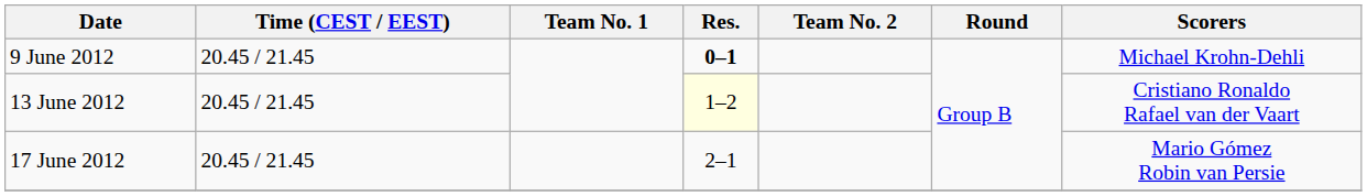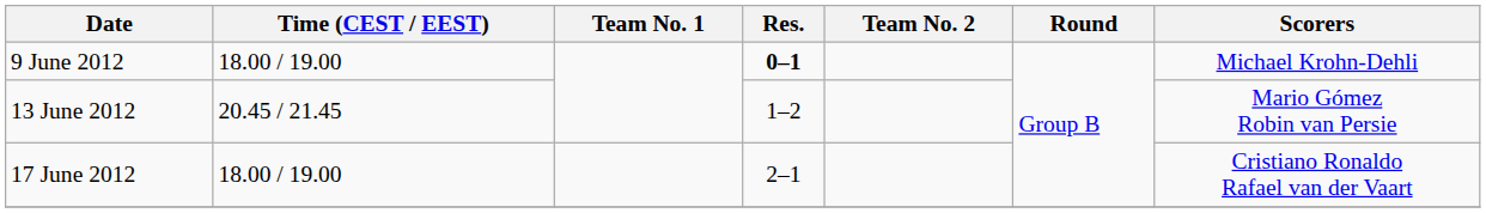9 June 2012 | Time (CEST / EEST): 20.45 / 21.45 -> 18.00 / 19.00
13 June 2012 | Res.: lightyellow background -> no background
13 June 2012 | Scorers: Cristiano Ronaldo Rafael van der Vaart -> Mario Gómez Robin van Persie
17 June 2012 | Time (CEST / EEST): 20.45 / 21.45 -> 18.00 / 19.00
17 June 2012 | Scorers: Mario Gómez Robin van Persie -> Cristiano Ronaldo Rafael van der Vaart
